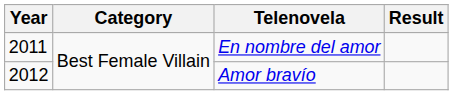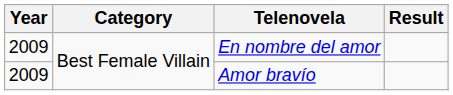En nombre del amor | Year: 2011 -> 2009
Amor bravío | Year: 2012 -> 2009
